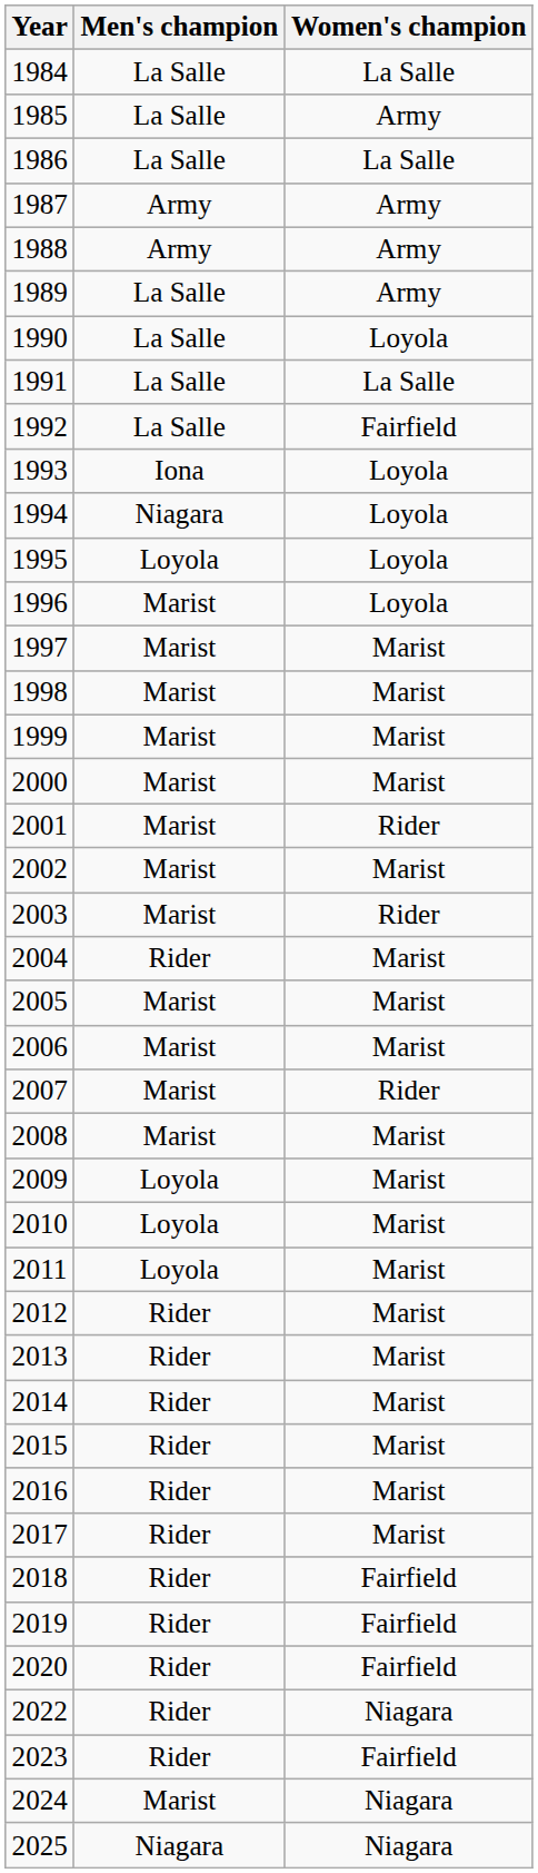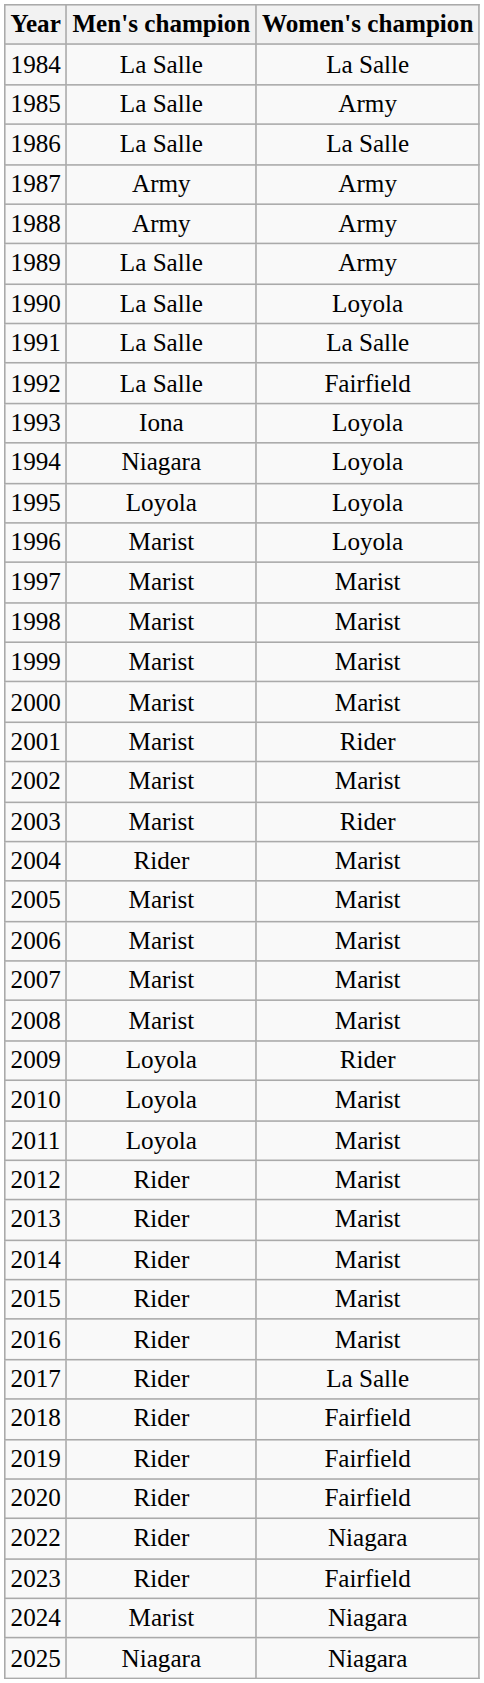2007 | Women's champion: Rider -> Marist
2009 | Women's champion: Marist -> Rider
2017 | Women's champion: Marist -> La Salle
